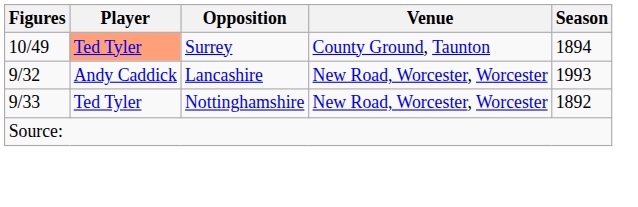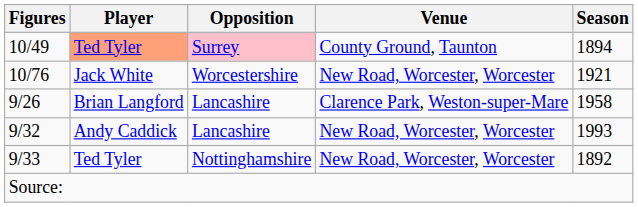10/49 | Opposition: no background -> pink background
+ row: 10/76 | Jack White | Worcestershire | New Road, Worcester, Worcester | 1921
+ row: 9/26 | Brian Langford | Lancashire | Clarence Park, Weston-super-Mare | 1958
